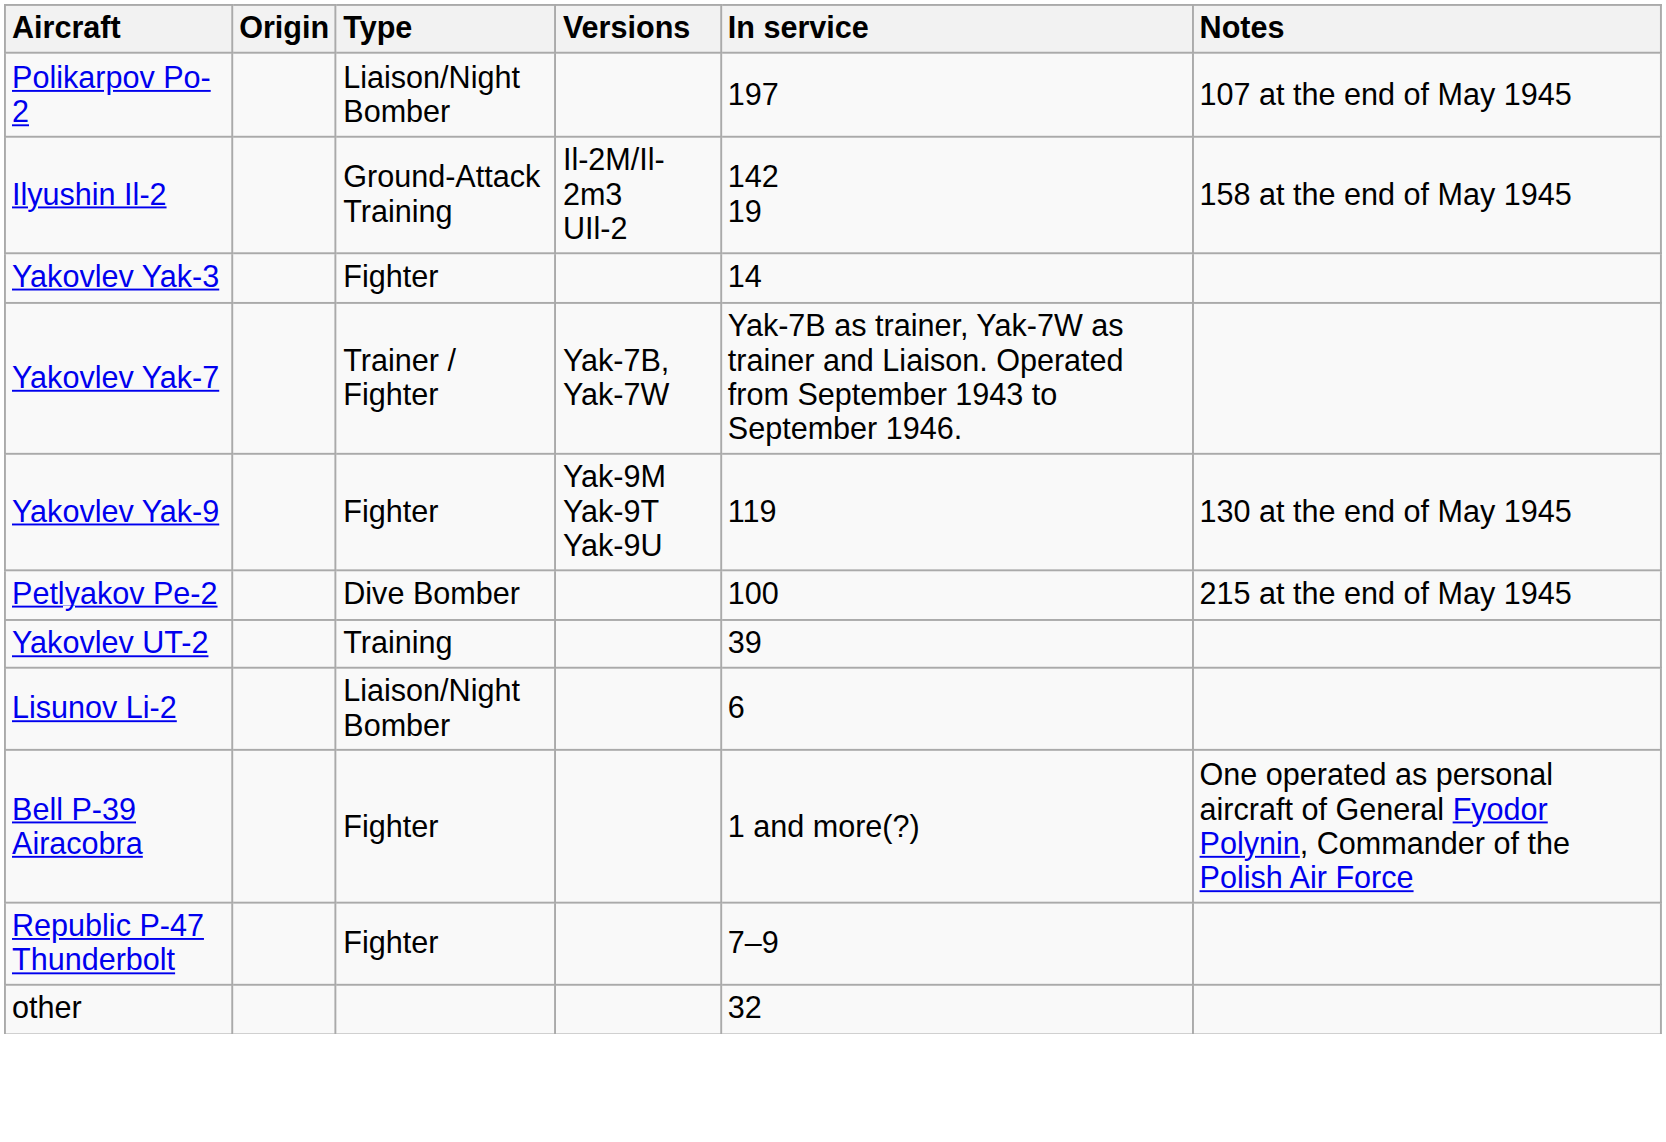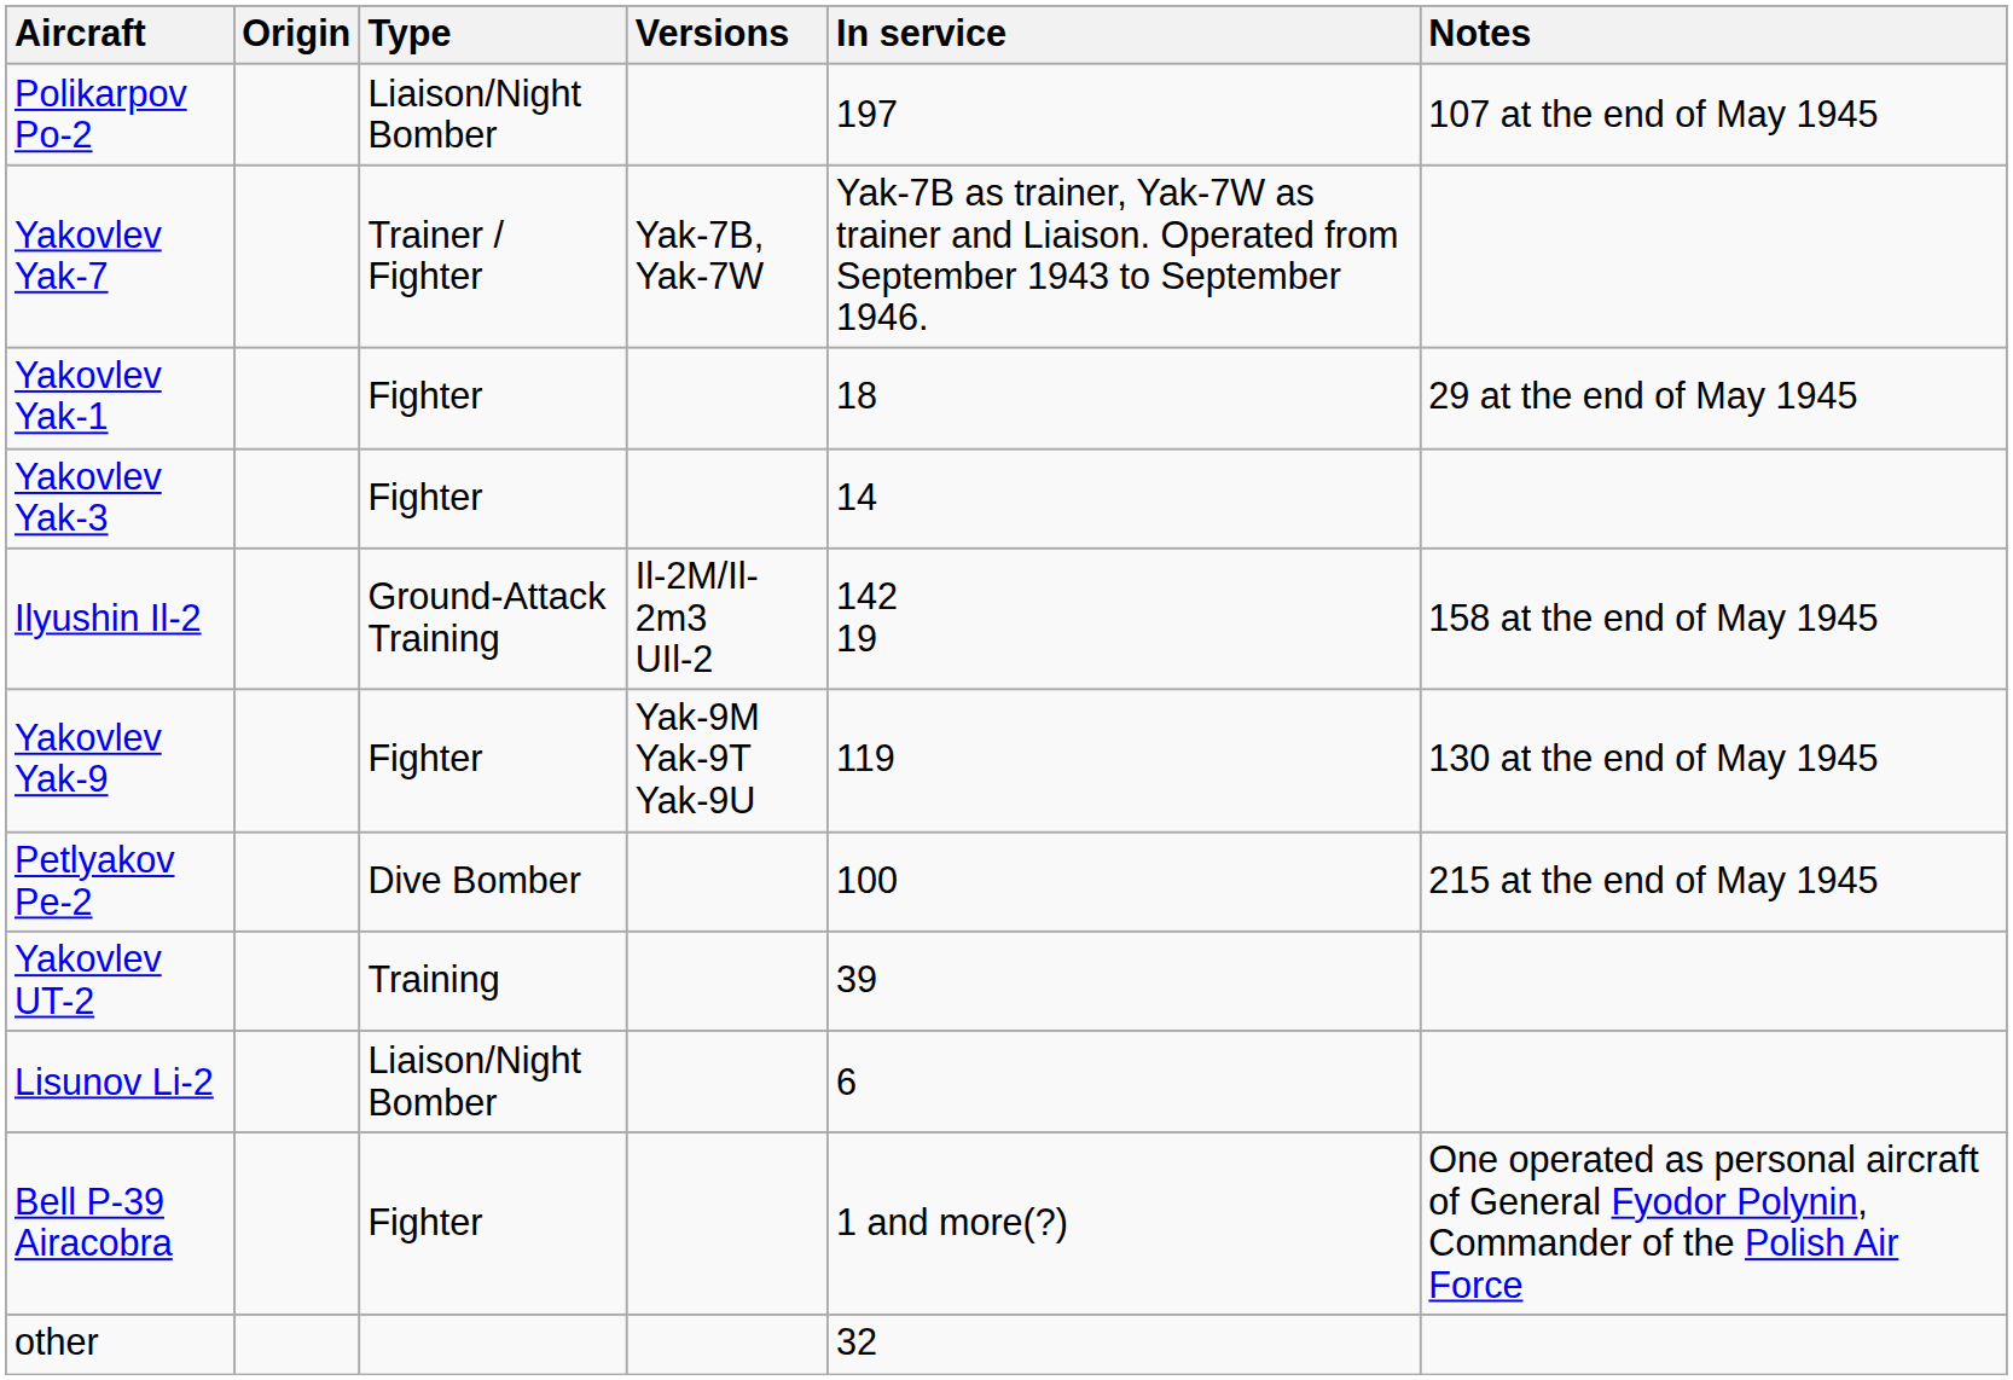rows swapped: Ilyushin Il-2 <-> Yakovlev Yak-7
+ row: Yakovlev Yak-1 | Fighter | 18 | 29 at the end of May 1945
- row: Republic P-47 Thunderbolt | Fighter | 7–9
